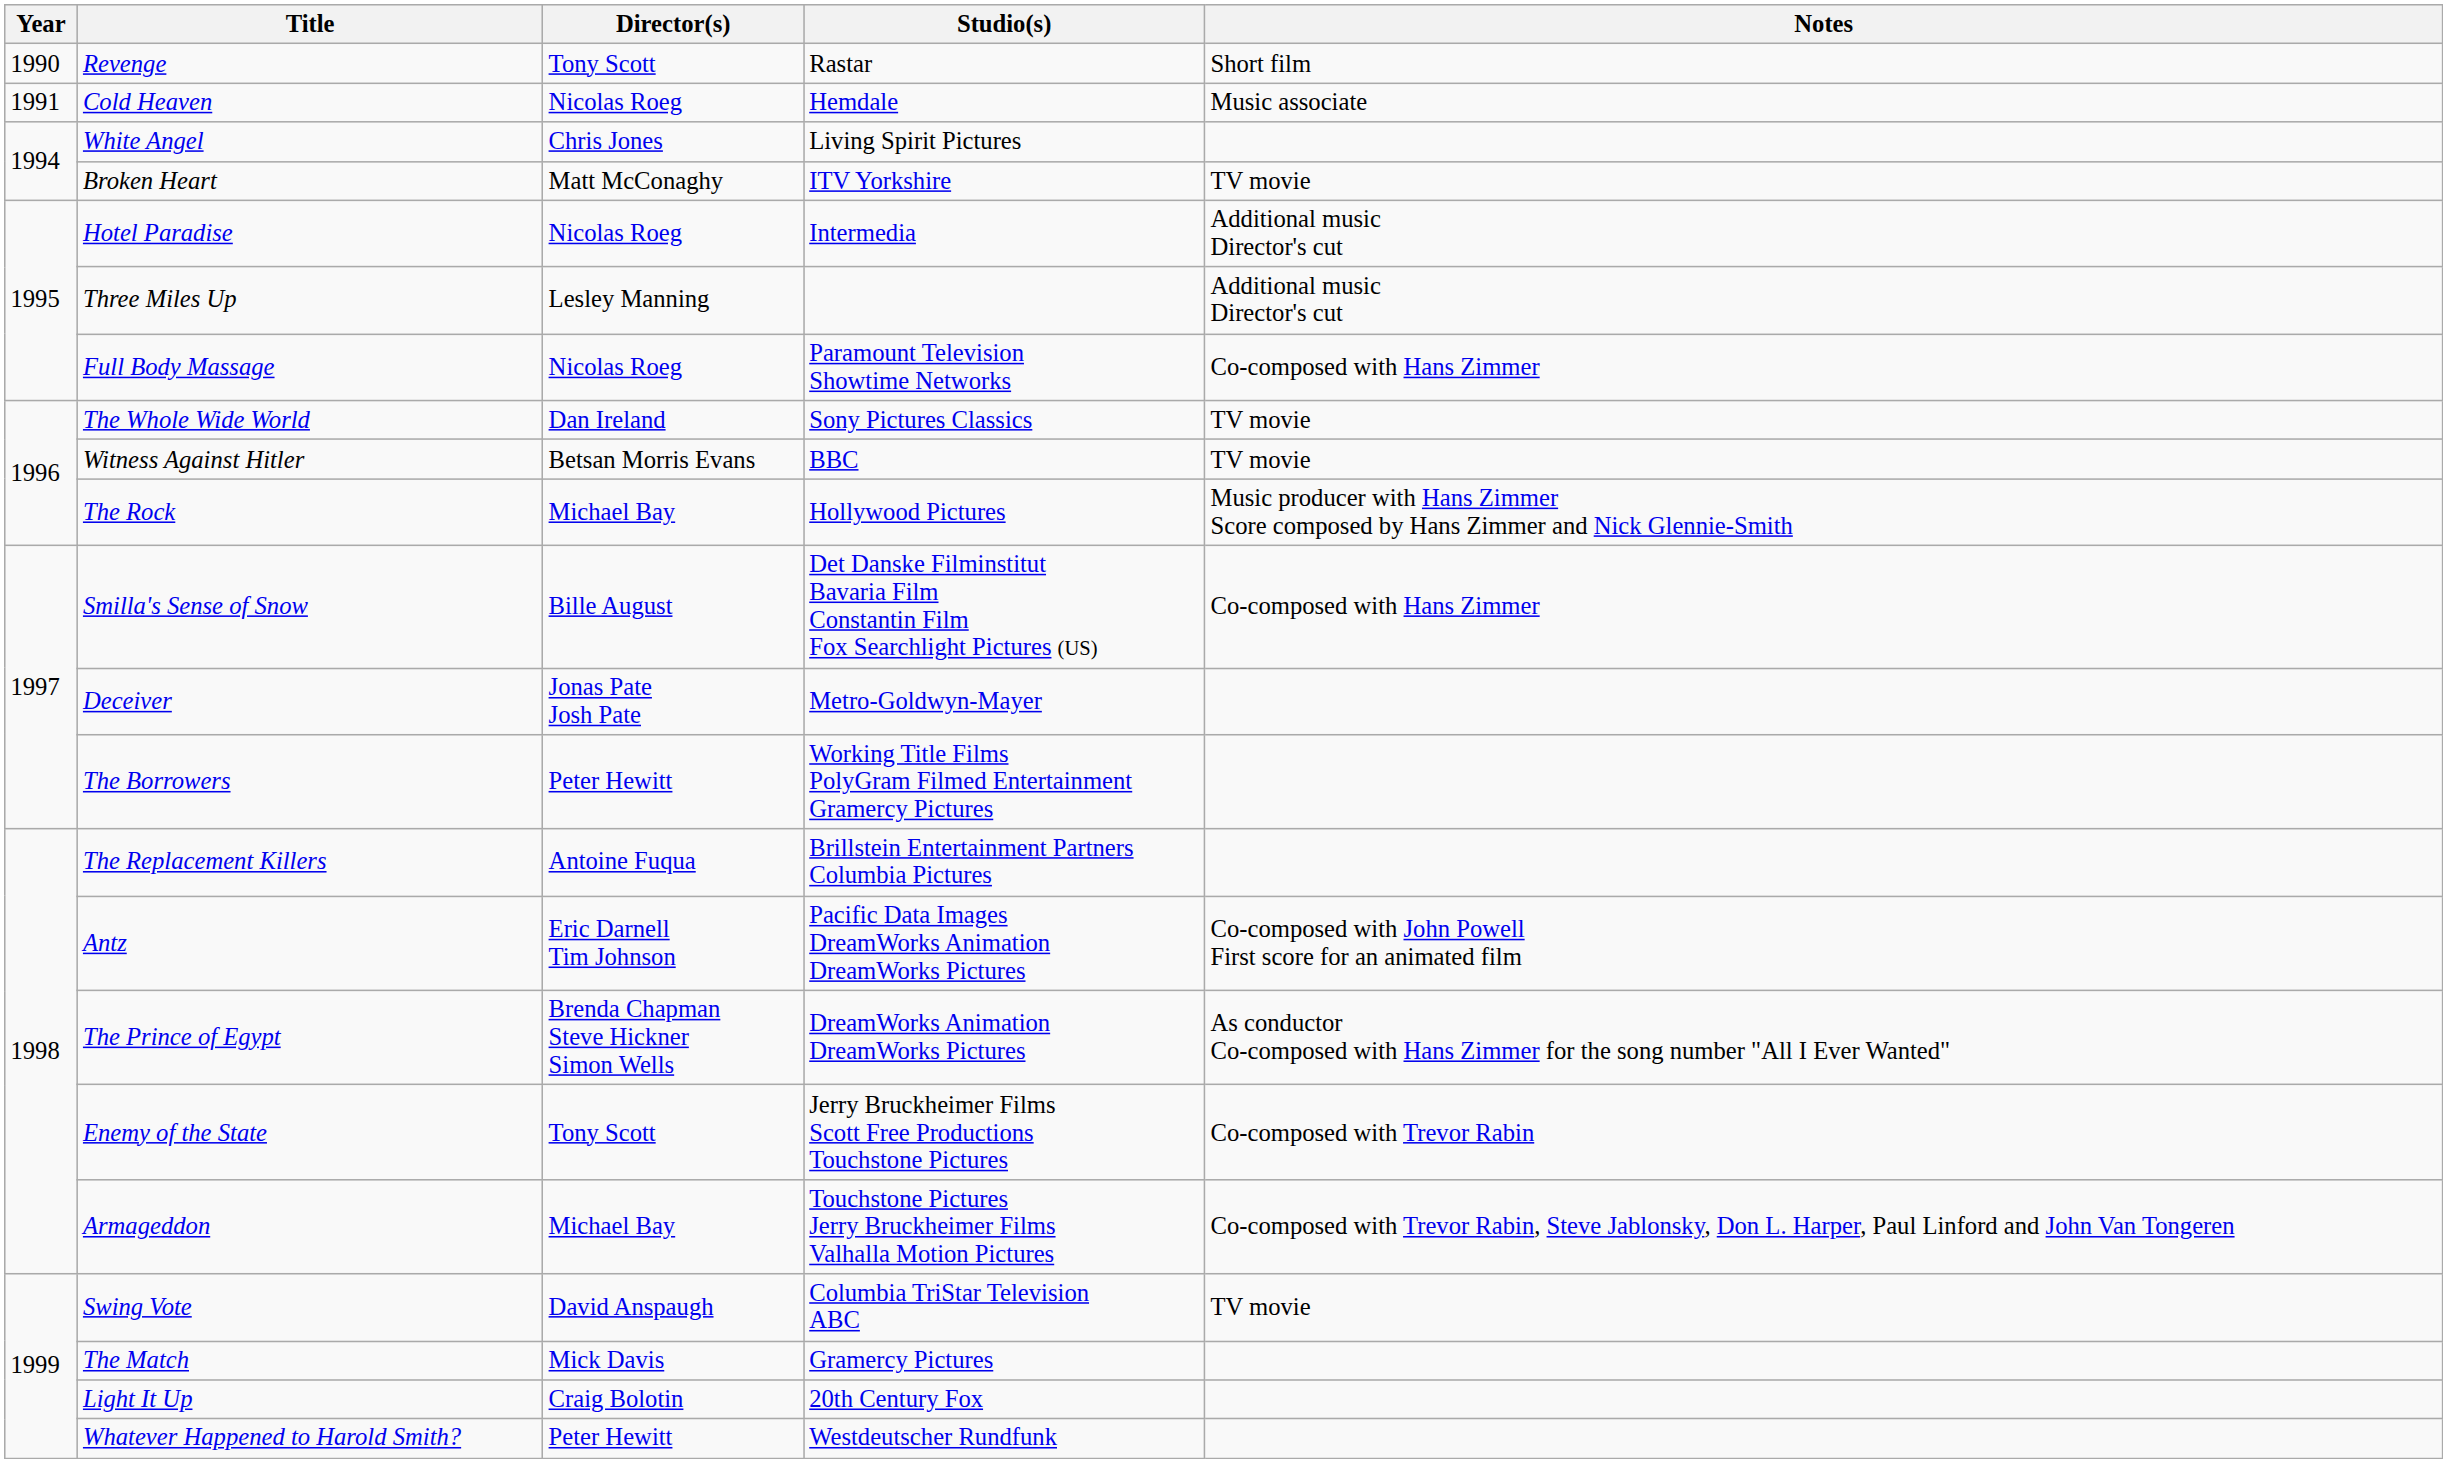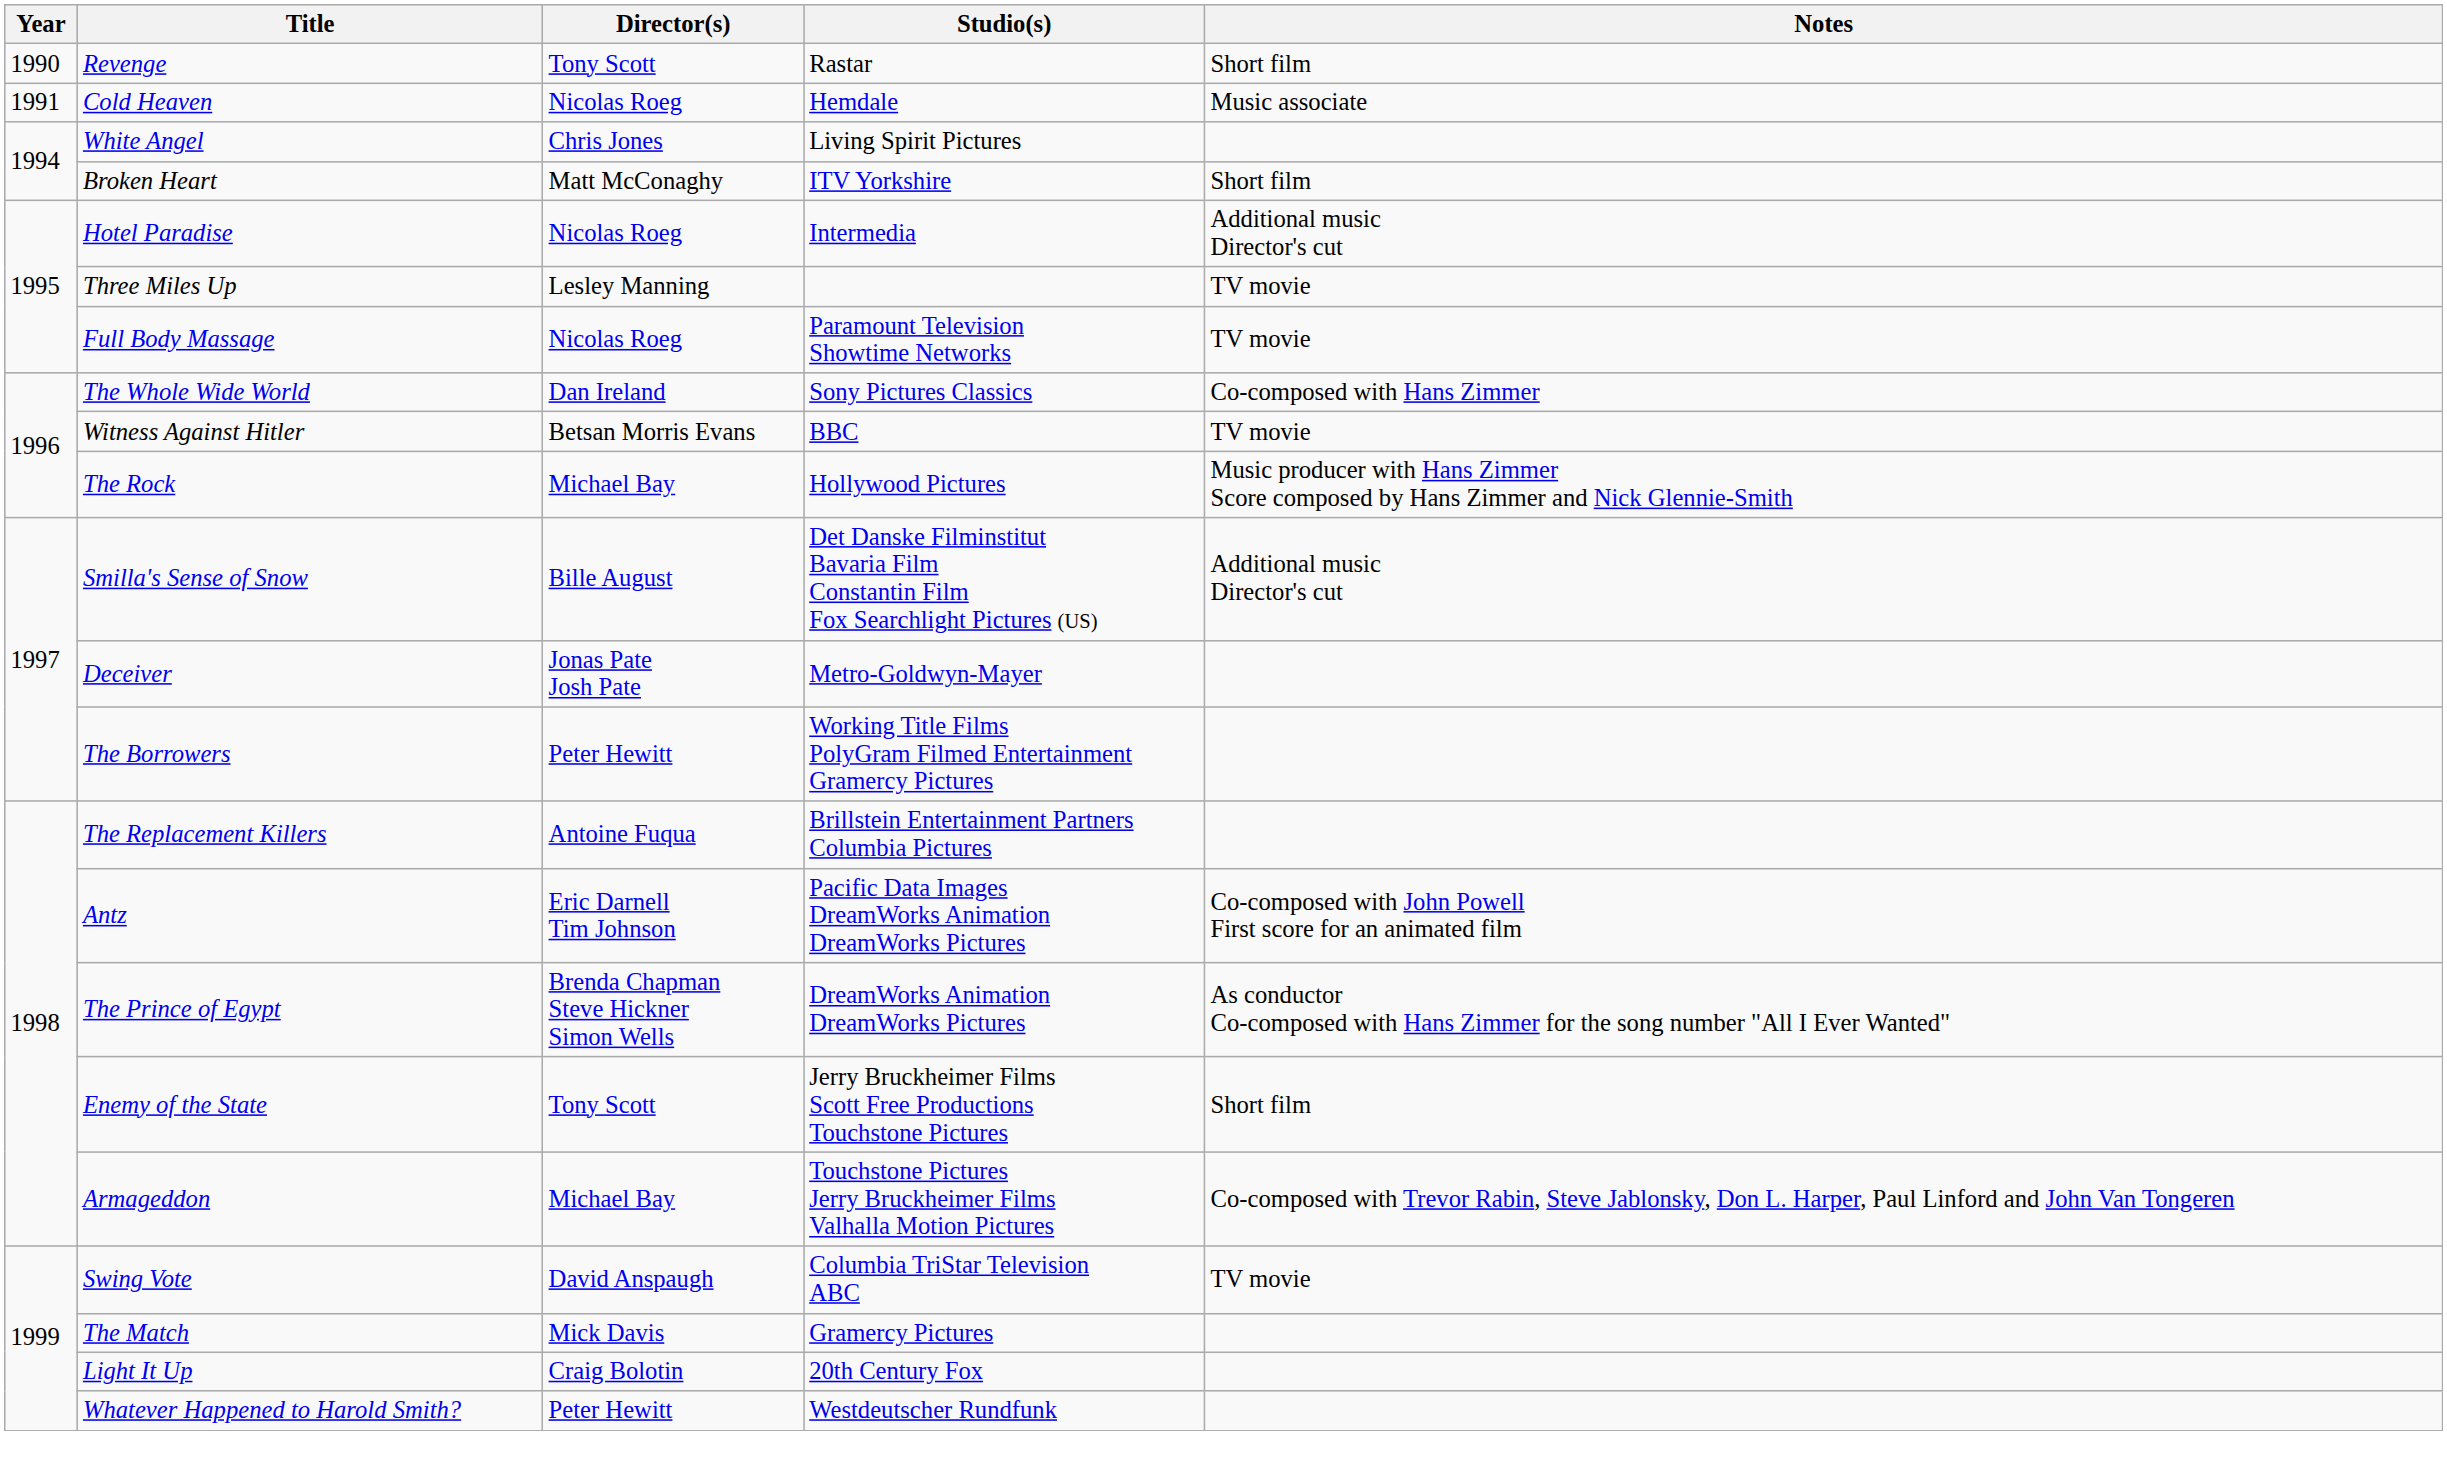Broken Heart | Notes: TV movie -> Short film
Three Miles Up | Notes: Additional music Director's cut -> TV movie
Full Body Massage | Notes: Co-composed with Hans Zimmer -> TV movie
The Whole Wide World | Notes: TV movie -> Co-composed with Hans Zimmer
Smilla's Sense of Snow | Notes: Co-composed with Hans Zimmer -> Additional music Director's cut
Enemy of the State | Notes: Co-composed with Trevor Rabin -> Short film
